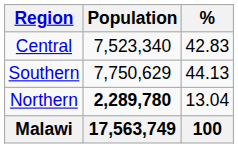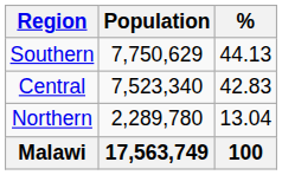rows swapped: Southern <-> Central
Northern | Population: bold -> normal
